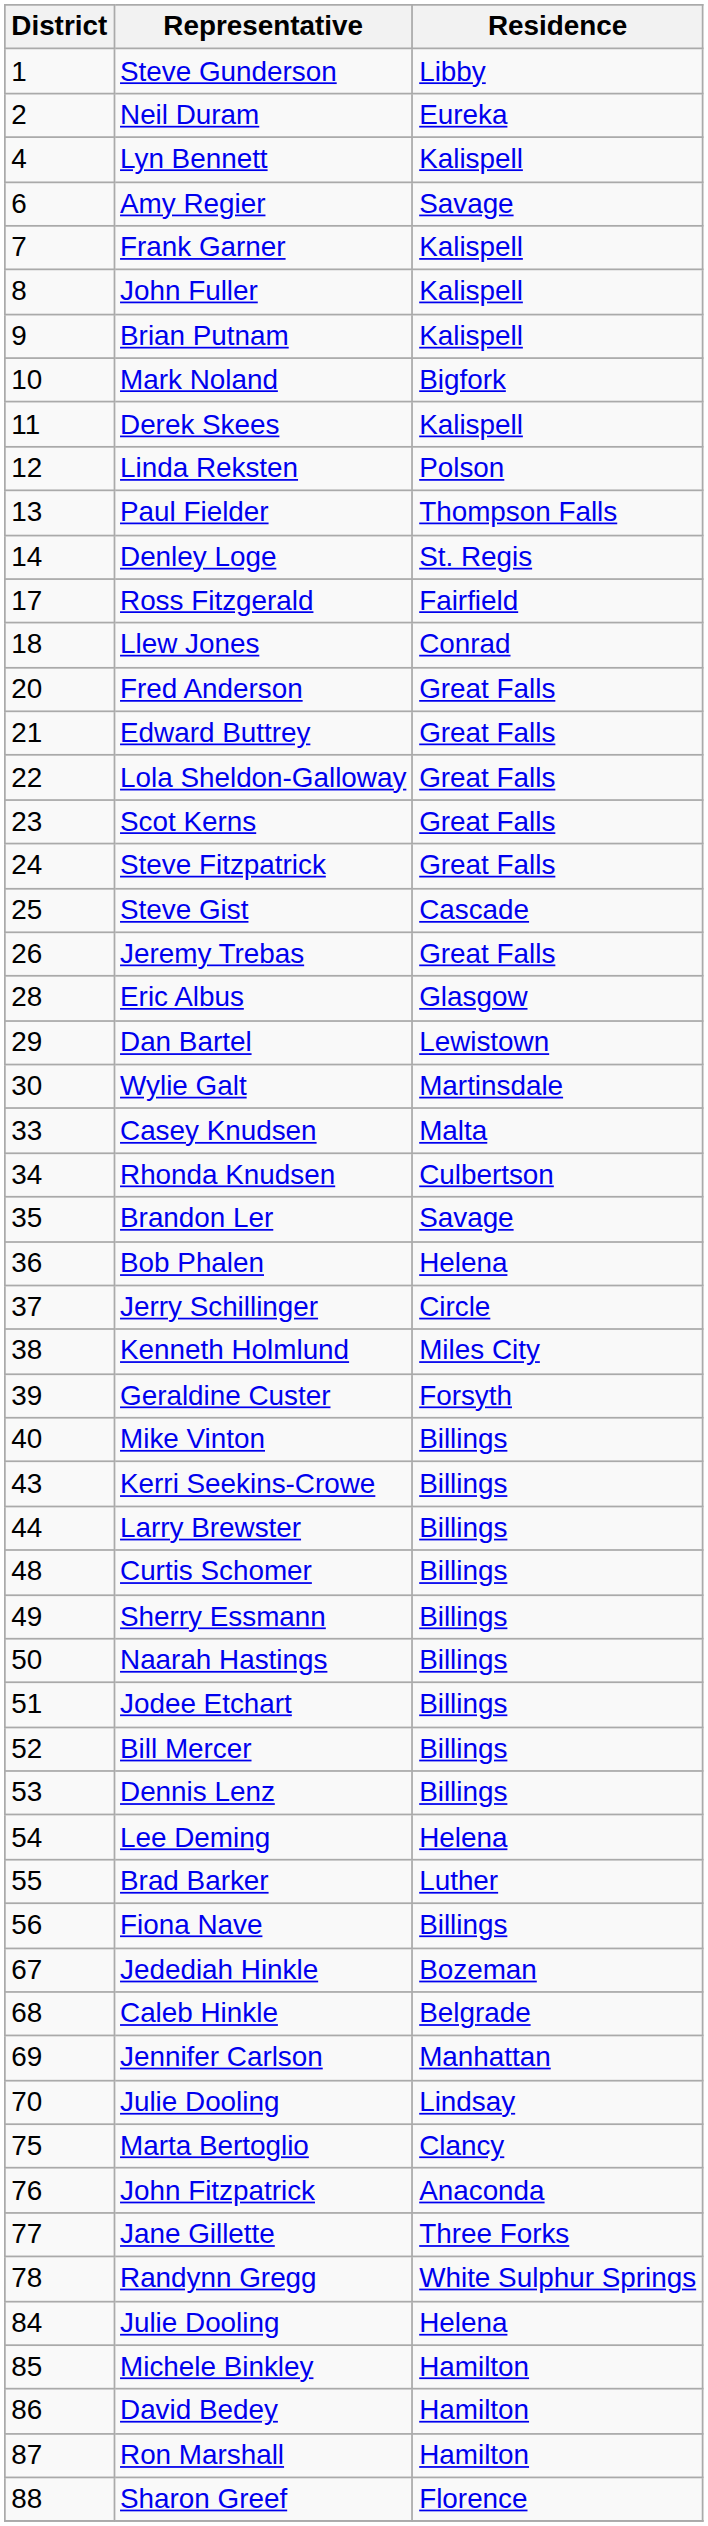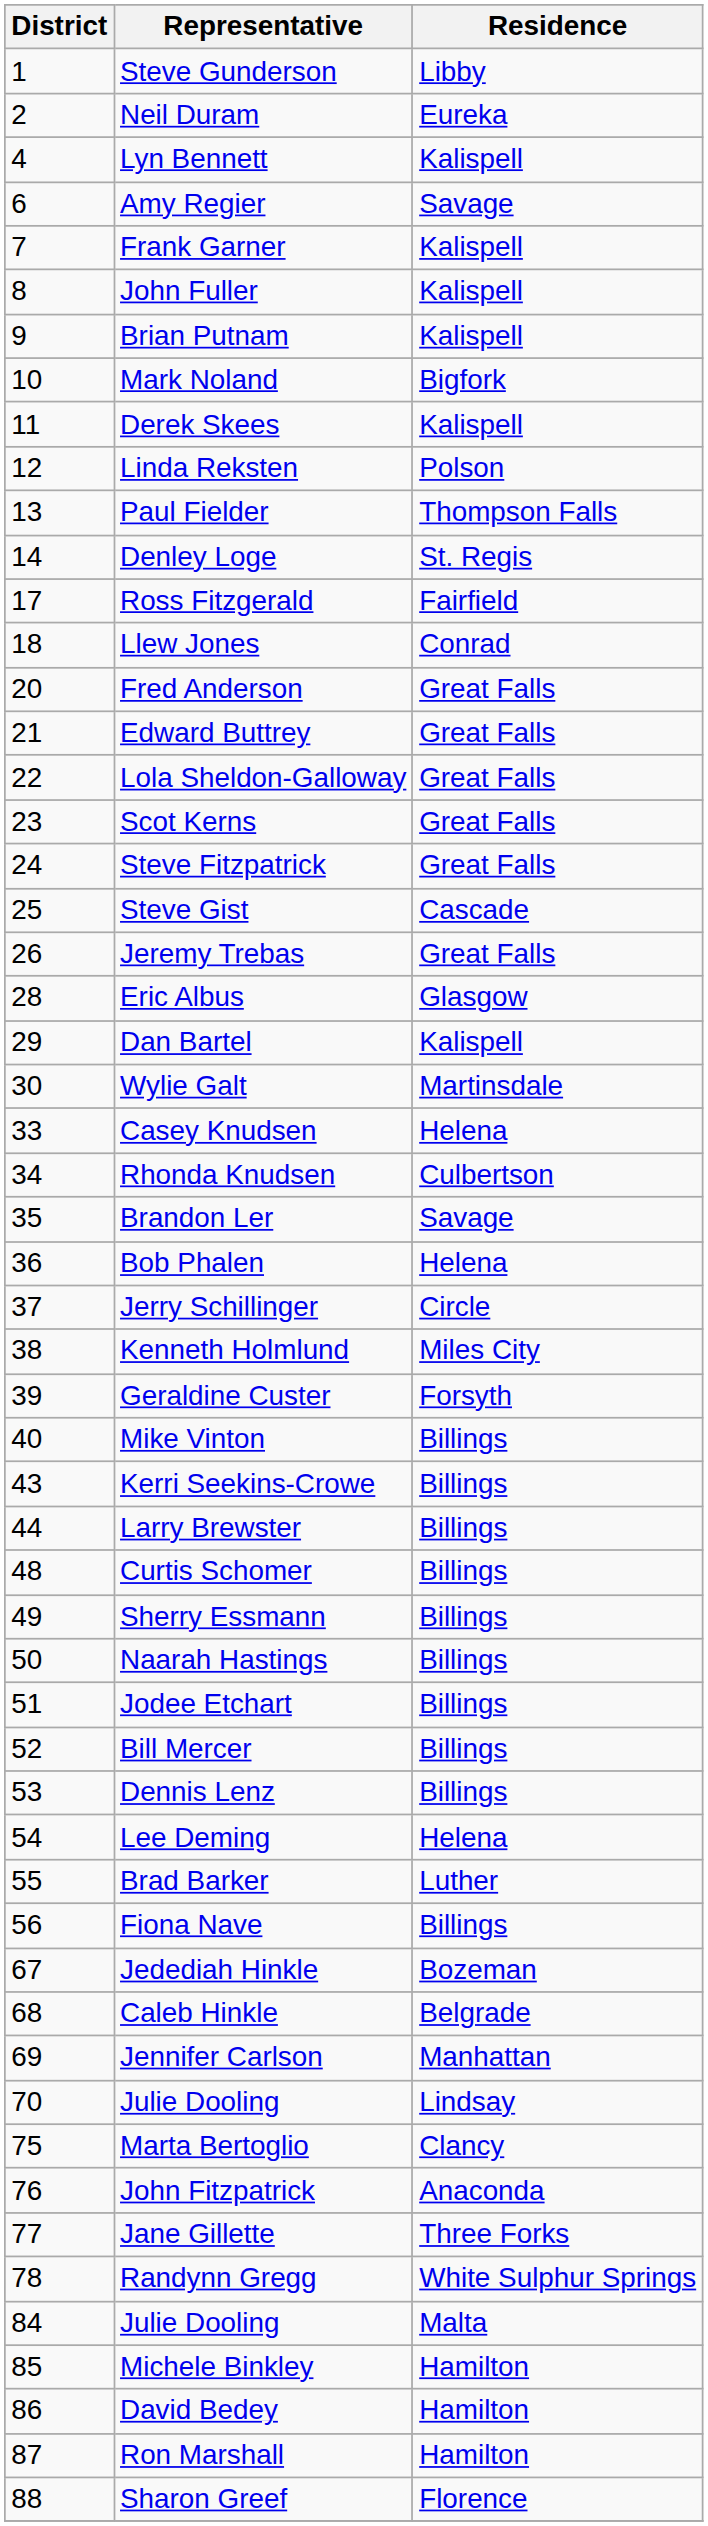Dan Bartel | Residence: Lewistown -> Kalispell
Casey Knudsen | Residence: Malta -> Helena
84 / Julie Dooling | Residence: Helena -> Malta
